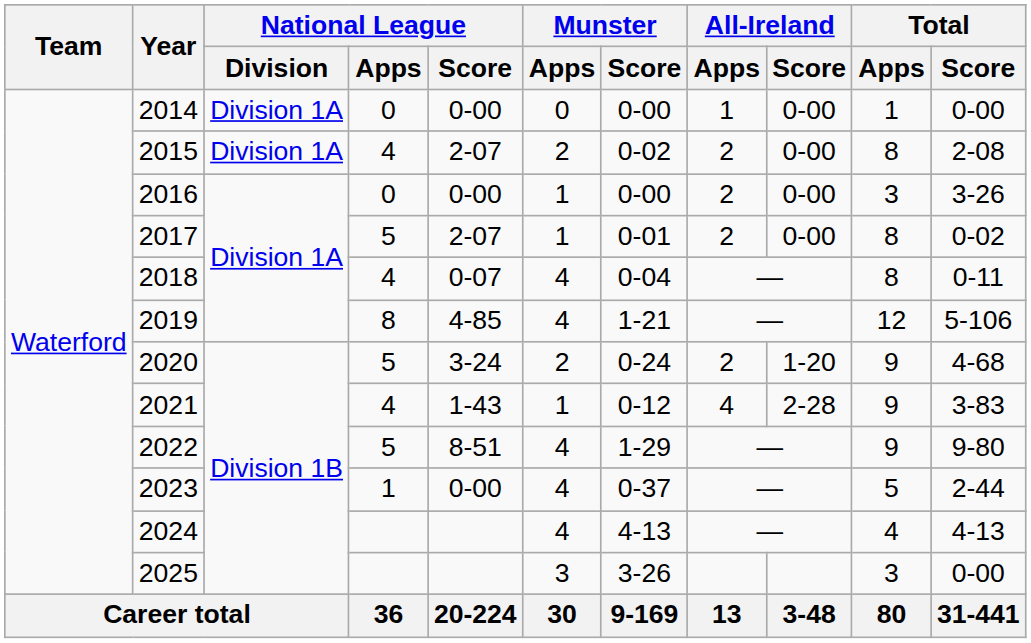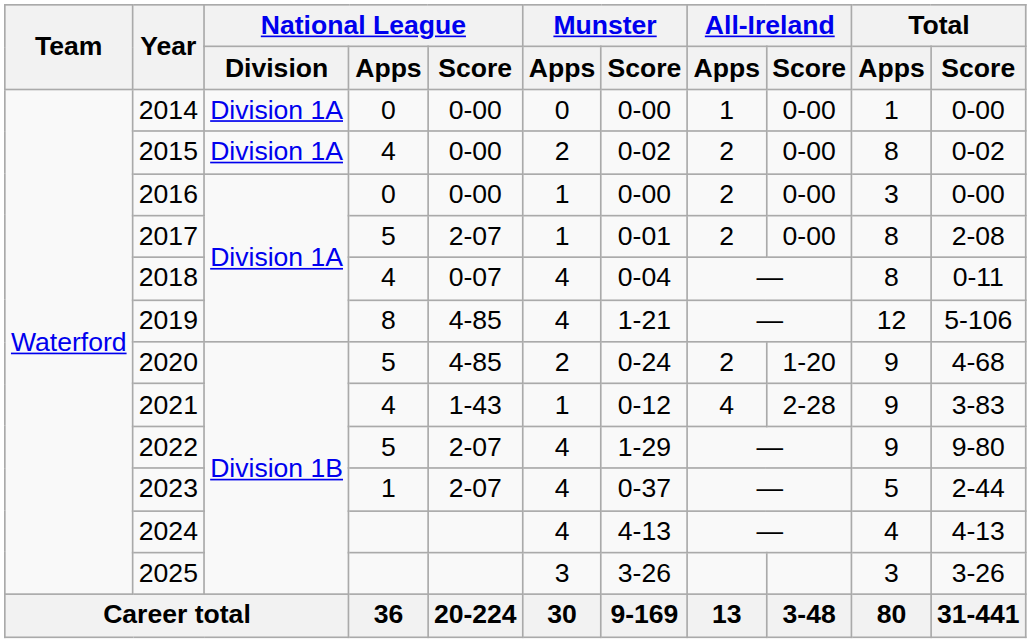2015 | National League / Score: 2-07 -> 0-00
2015 | Total / Score: 2-08 -> 0-02
2016 | Total / Score: 3-26 -> 0-00
2017 | Total / Score: 0-02 -> 2-08
2020 | National League / Score: 3-24 -> 4-85
2022 | National League / Score: 8-51 -> 2-07
2023 | National League / Score: 0-00 -> 2-07
2025 | Total / Score: 0-00 -> 3-26
